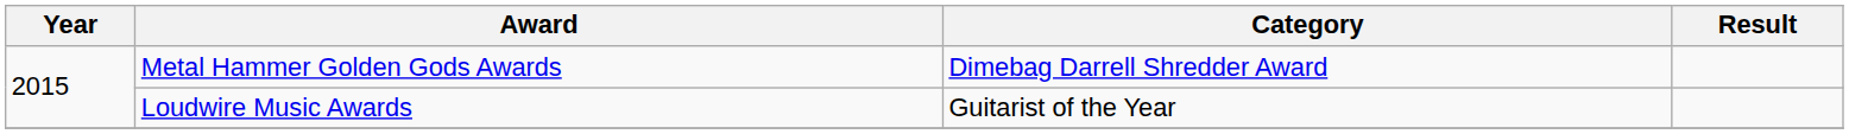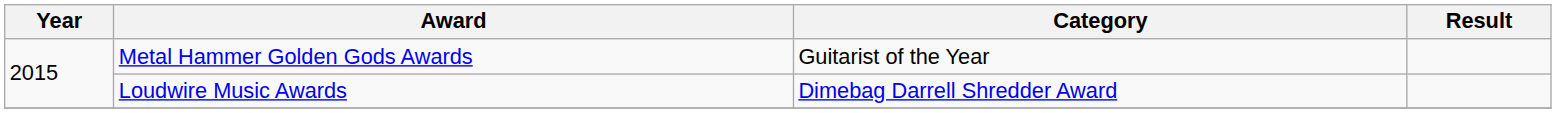Metal Hammer Golden Gods Awards | Category: Dimebag Darrell Shredder Award -> Guitarist of the Year
Loudwire Music Awards | Category: Guitarist of the Year -> Dimebag Darrell Shredder Award
